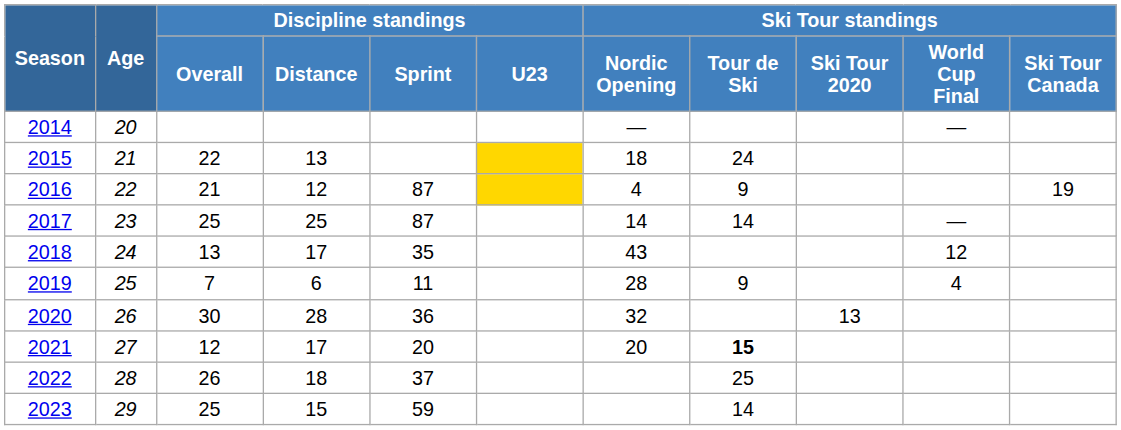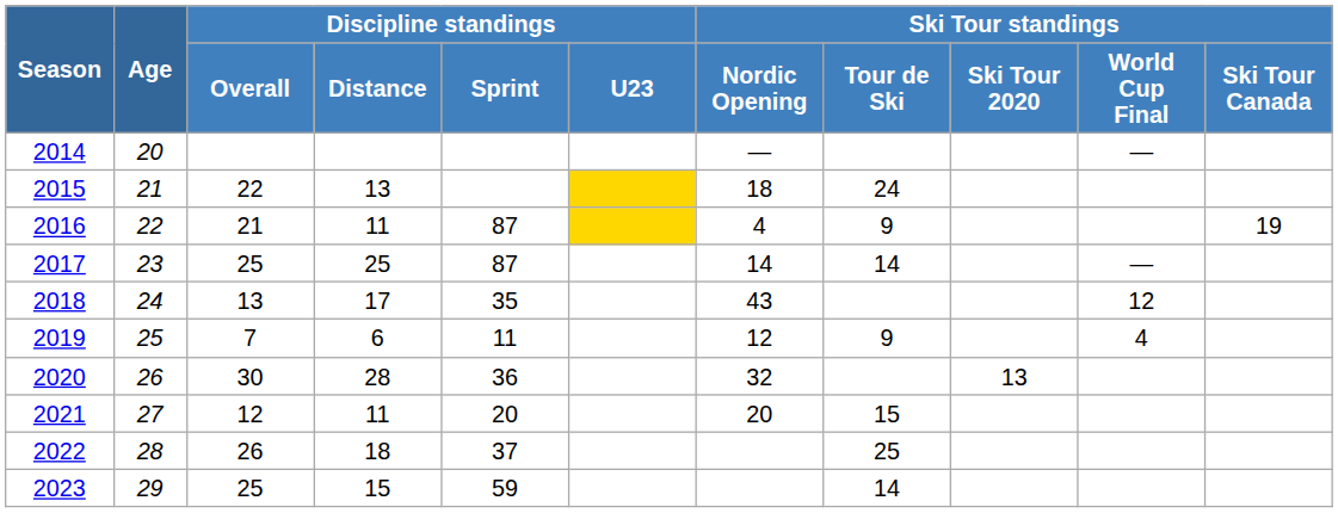2016 | Discipline standings / Distance: 12 -> 11
2019 | Ski Tour standings / Nordic Opening: 28 -> 12
2021 | Discipline standings / Distance: 17 -> 11
2021 | Ski Tour standings / Tour de Ski: bold -> normal
